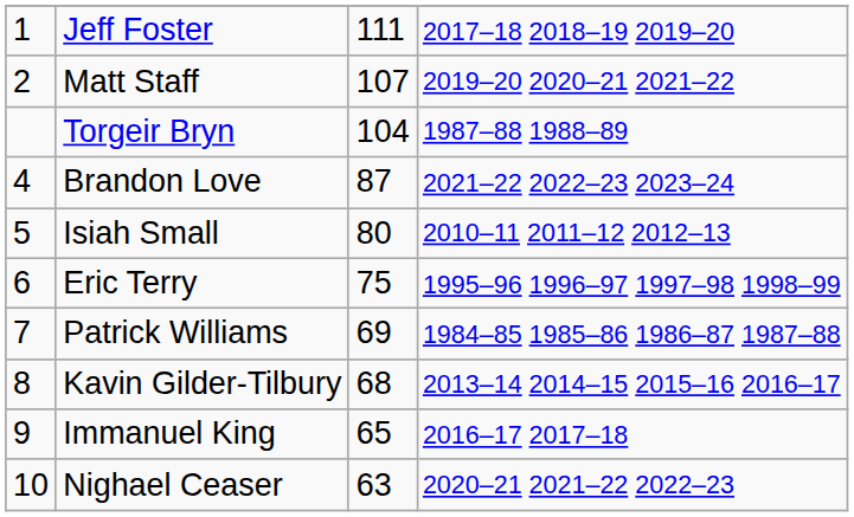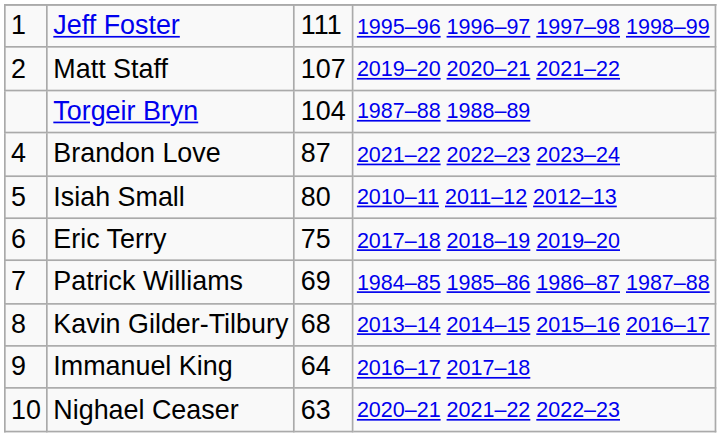Jeff Foster | column 4: 2017–18 2018–19 2019–20 -> 1995–96 1996–97 1997–98 1998–99
Eric Terry | column 4: 1995–96 1996–97 1997–98 1998–99 -> 2017–18 2018–19 2019–20
Immanuel King | column 3: 65 -> 64
